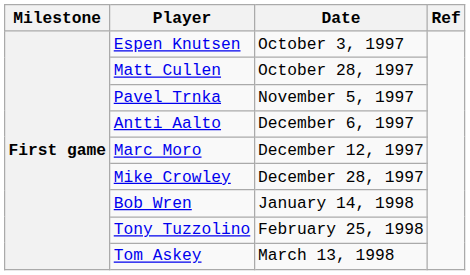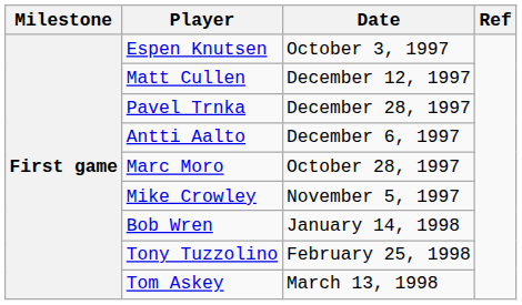Matt Cullen | Date: October 28, 1997 -> December 12, 1997
Pavel Trnka | Date: November 5, 1997 -> December 28, 1997
Marc Moro | Date: December 12, 1997 -> October 28, 1997
Mike Crowley | Date: December 28, 1997 -> November 5, 1997
